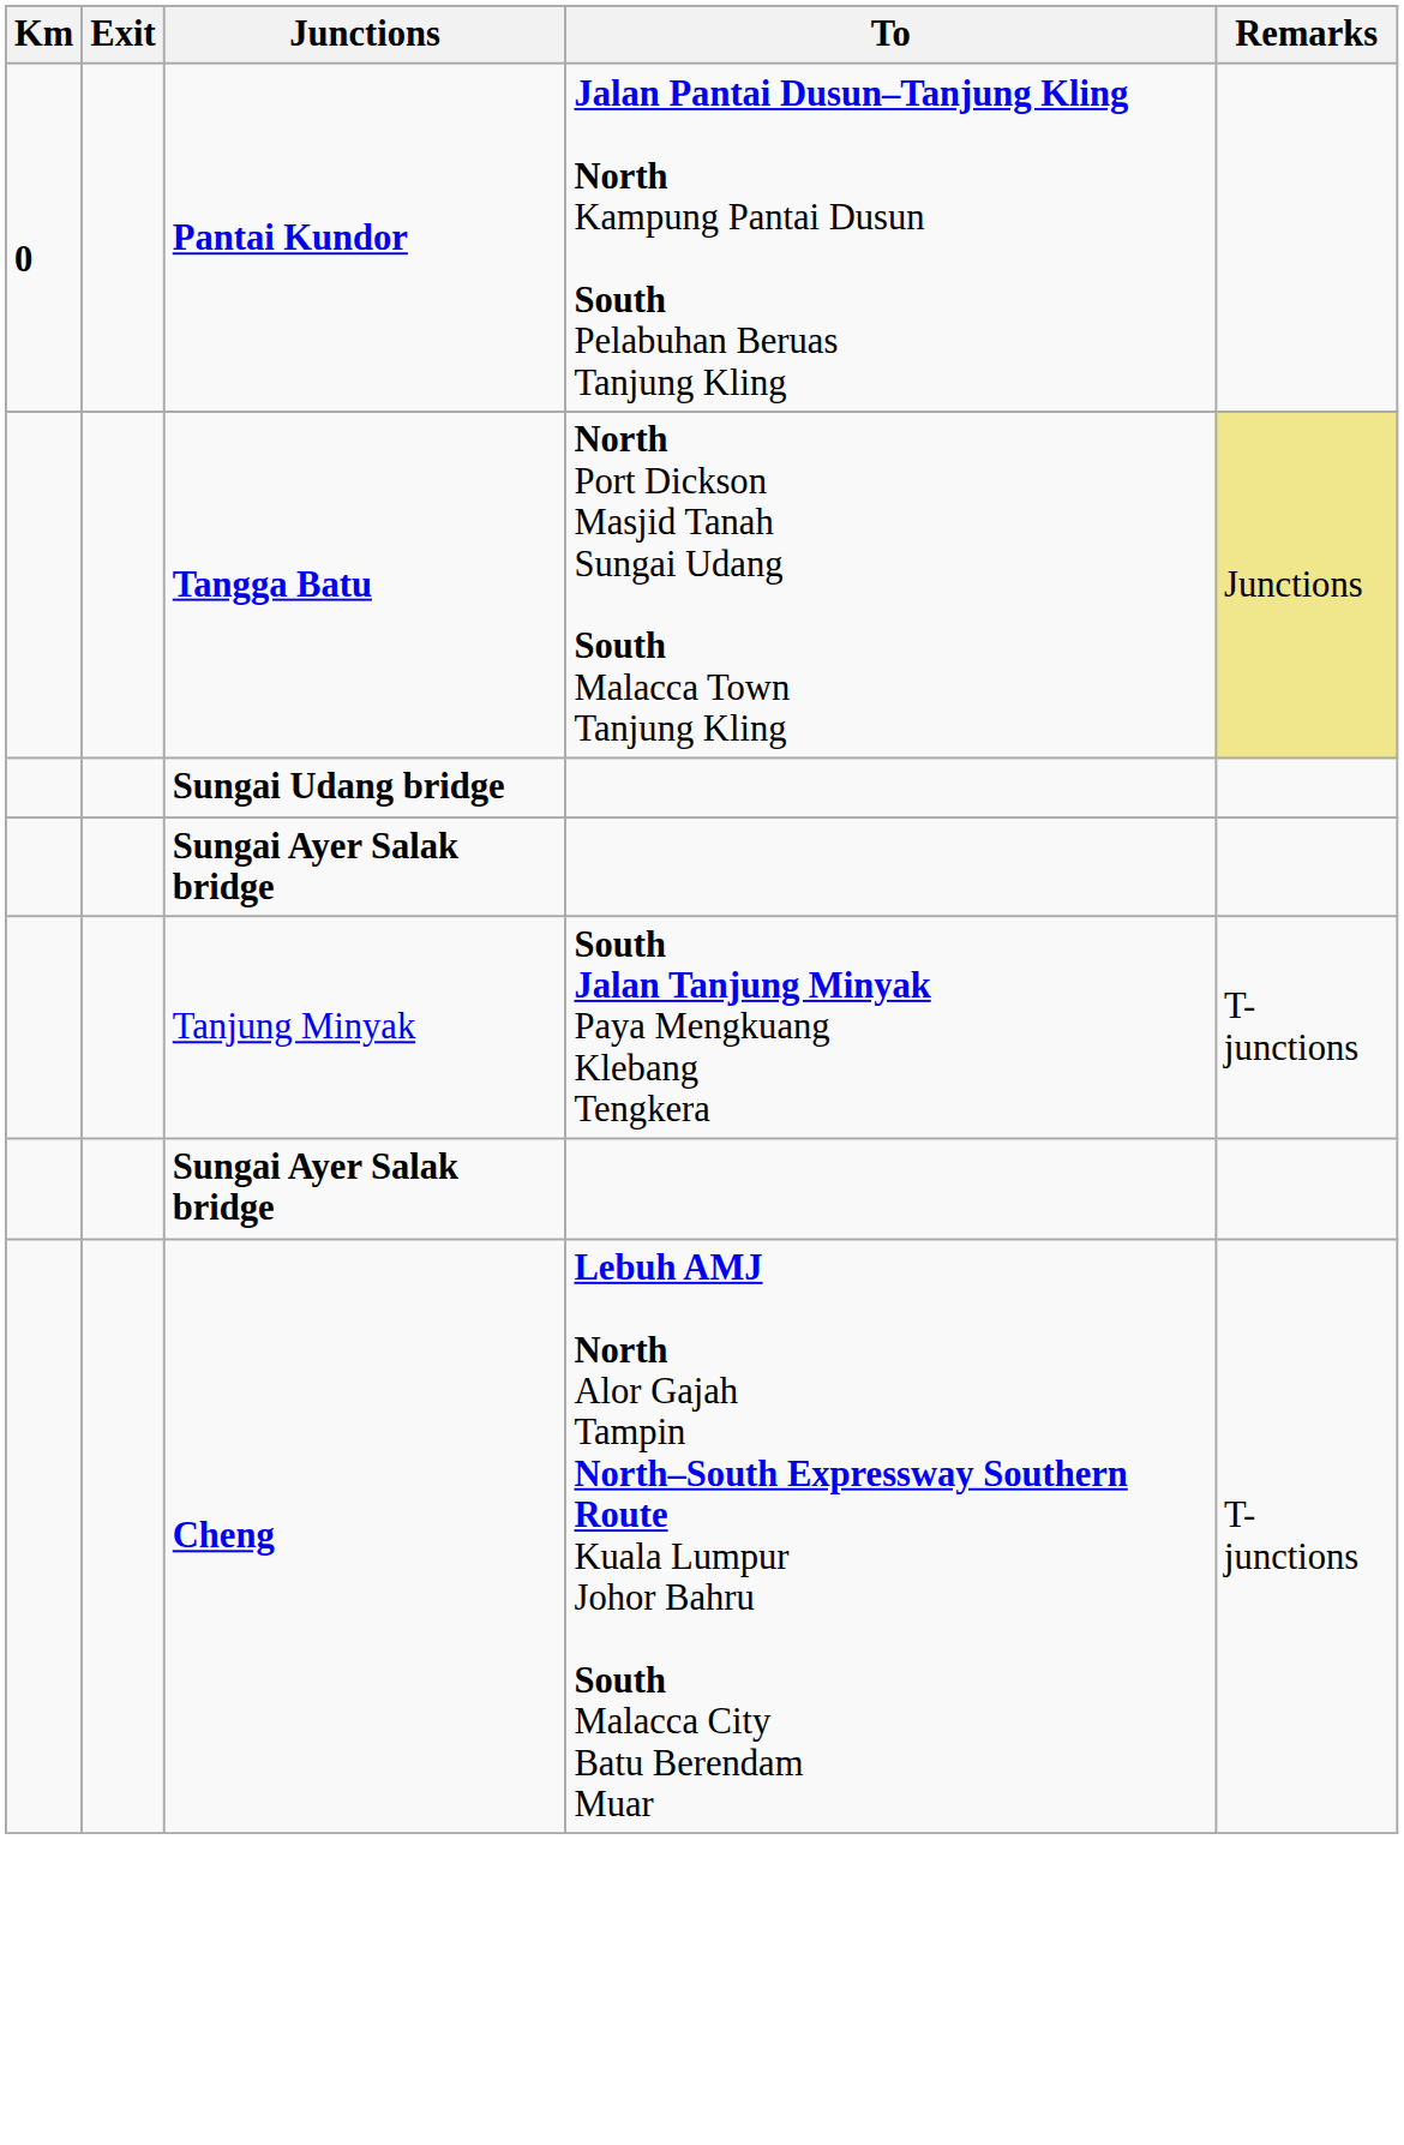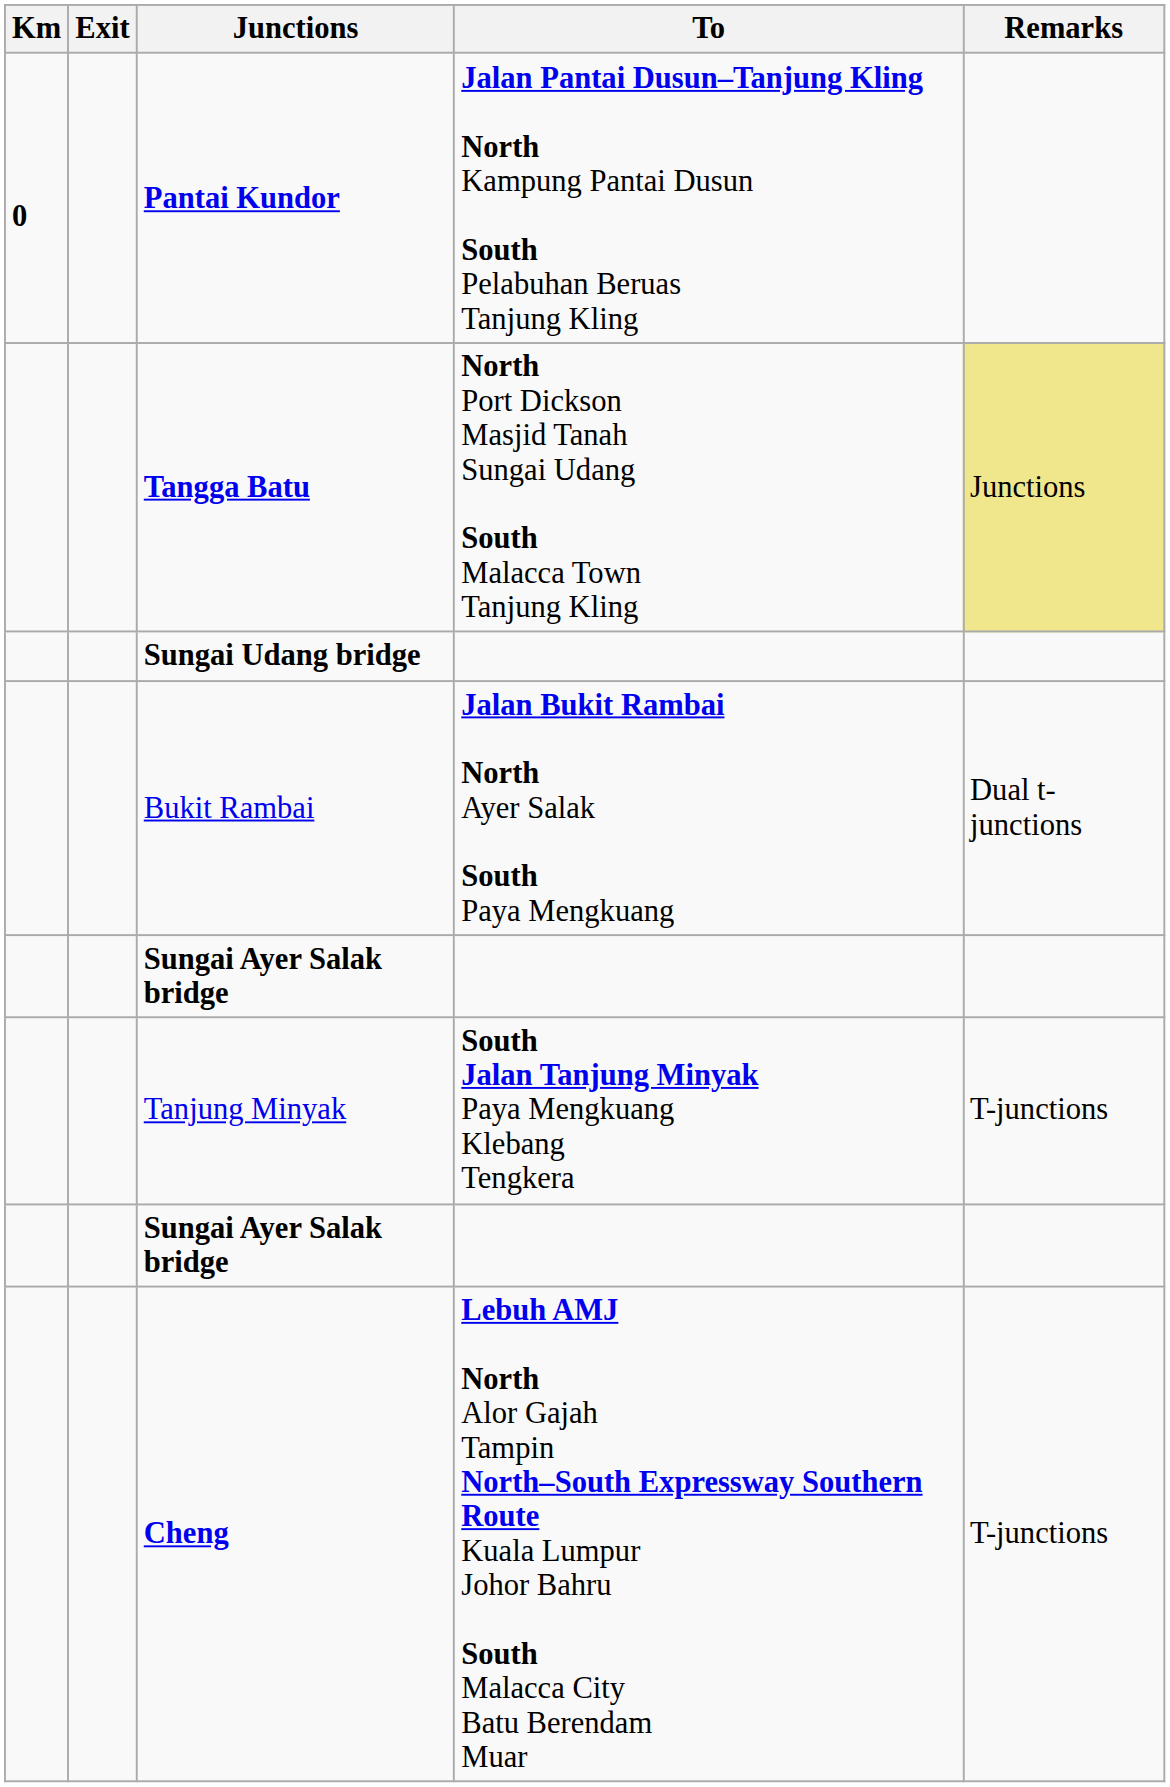+ row: Bukit Rambai | Jalan Bukit Rambai North Ayer Salak South Paya Mengkuang | Dual t-junctions
